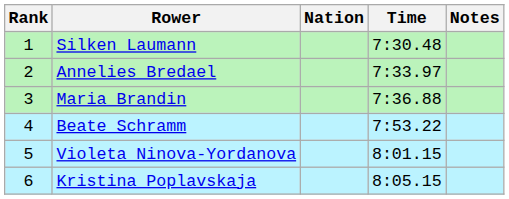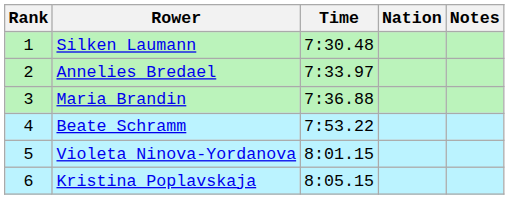columns swapped: Nation <-> Time
